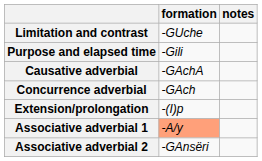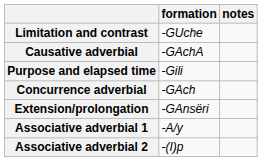rows swapped: Purpose and elapsed time <-> Causative adverbial
Extension/prolongation | formation: -(I)p -> -GAnsëri
Associative adverbial 1 | formation: lightsalmon background -> no background
Associative adverbial 2 | formation: -GAnsëri -> -(I)p
